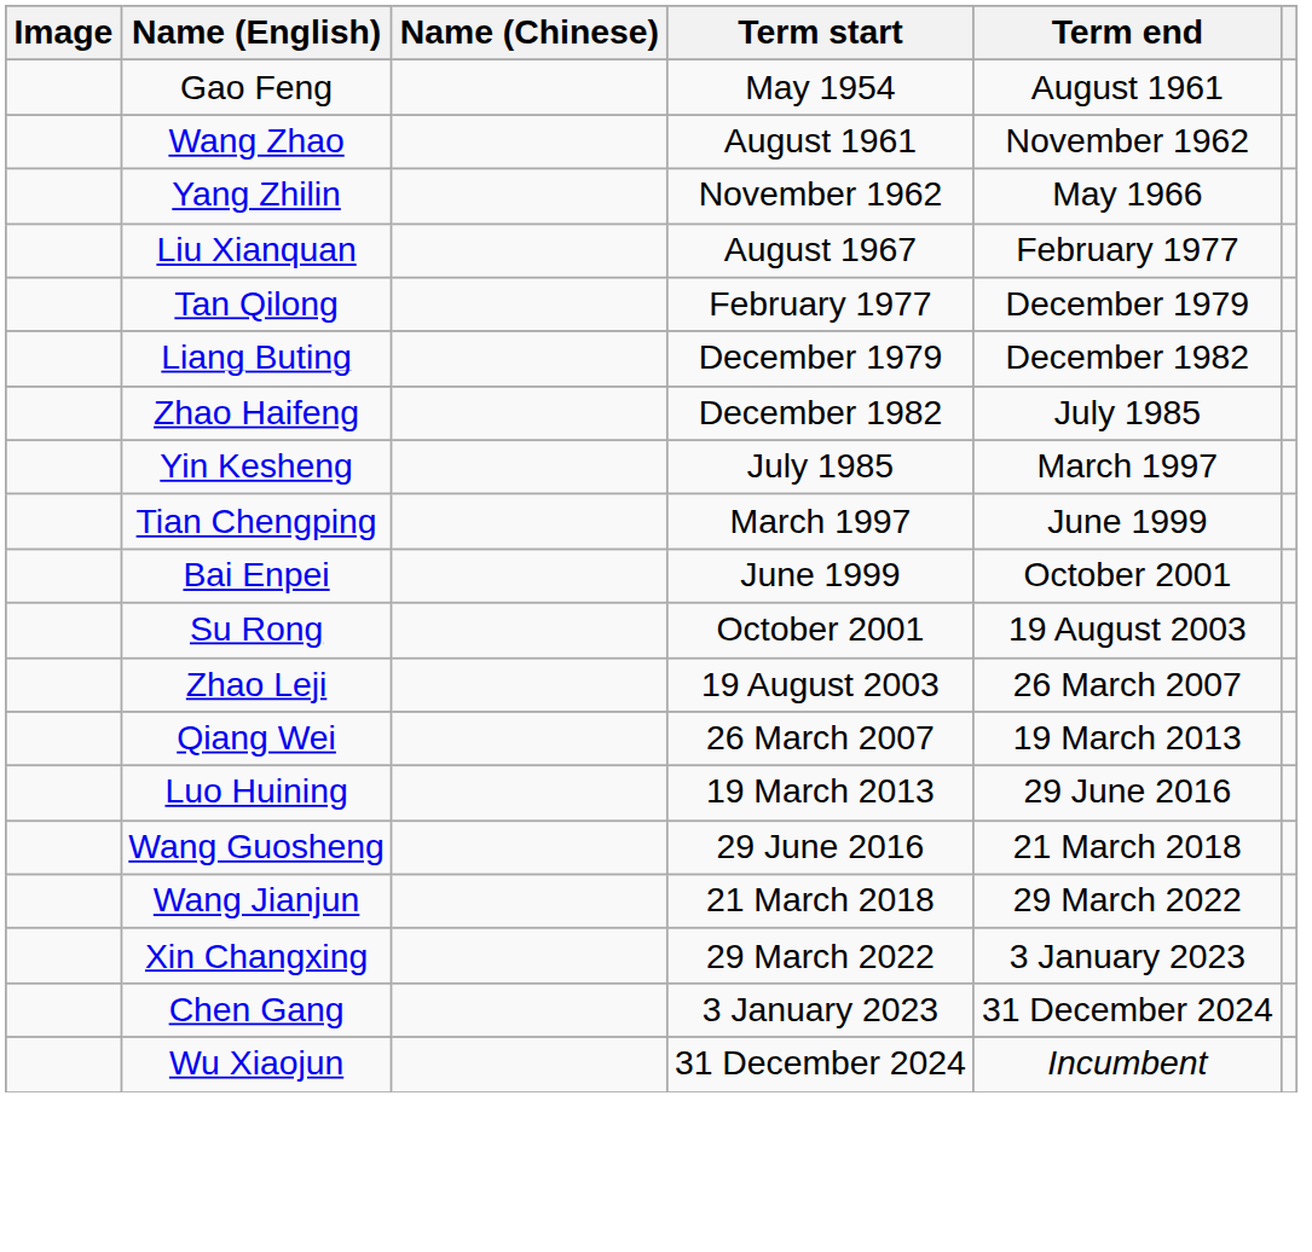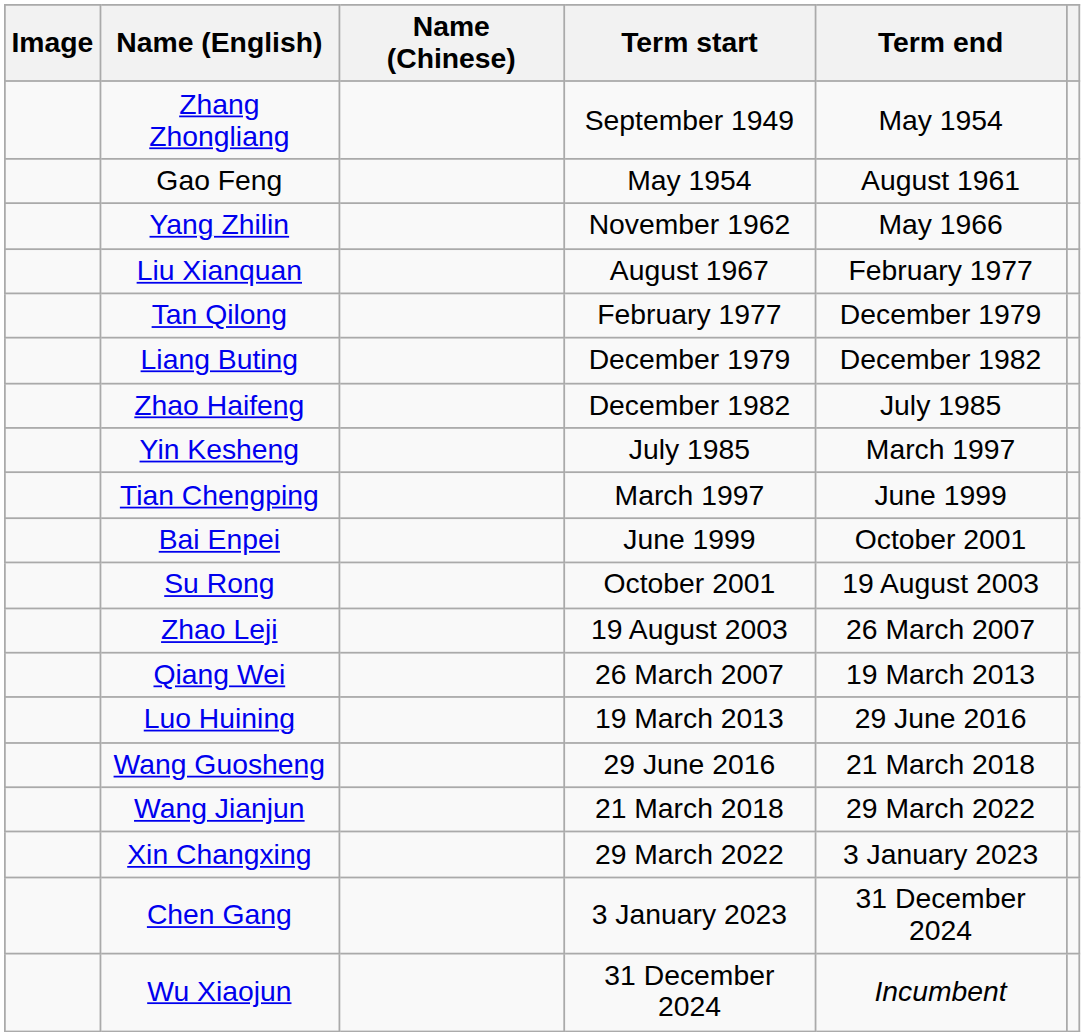+ row: Zhang Zhongliang | September 1949 | May 1954
- row: Wang Zhao | August 1961 | November 1962
